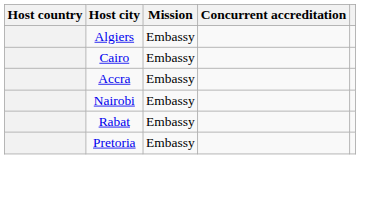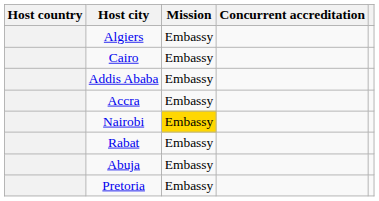+ row: Addis Ababa | Embassy
Nairobi | Mission: no background -> gold background
+ row: Abuja | Embassy
